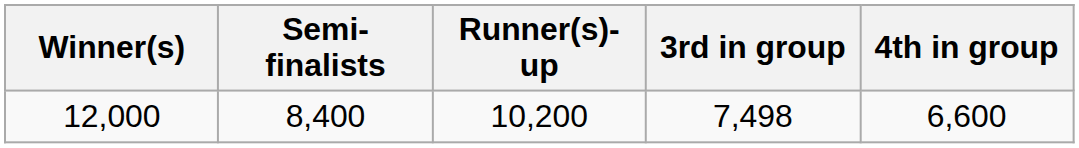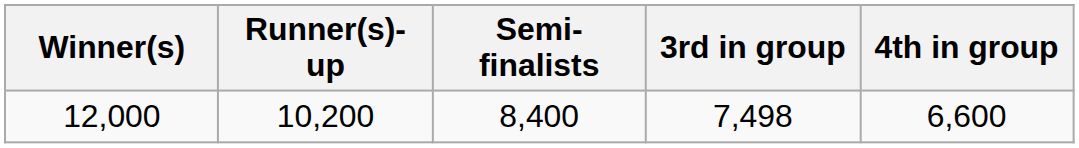columns swapped: Runner(s)-up <-> Semi-finalists
